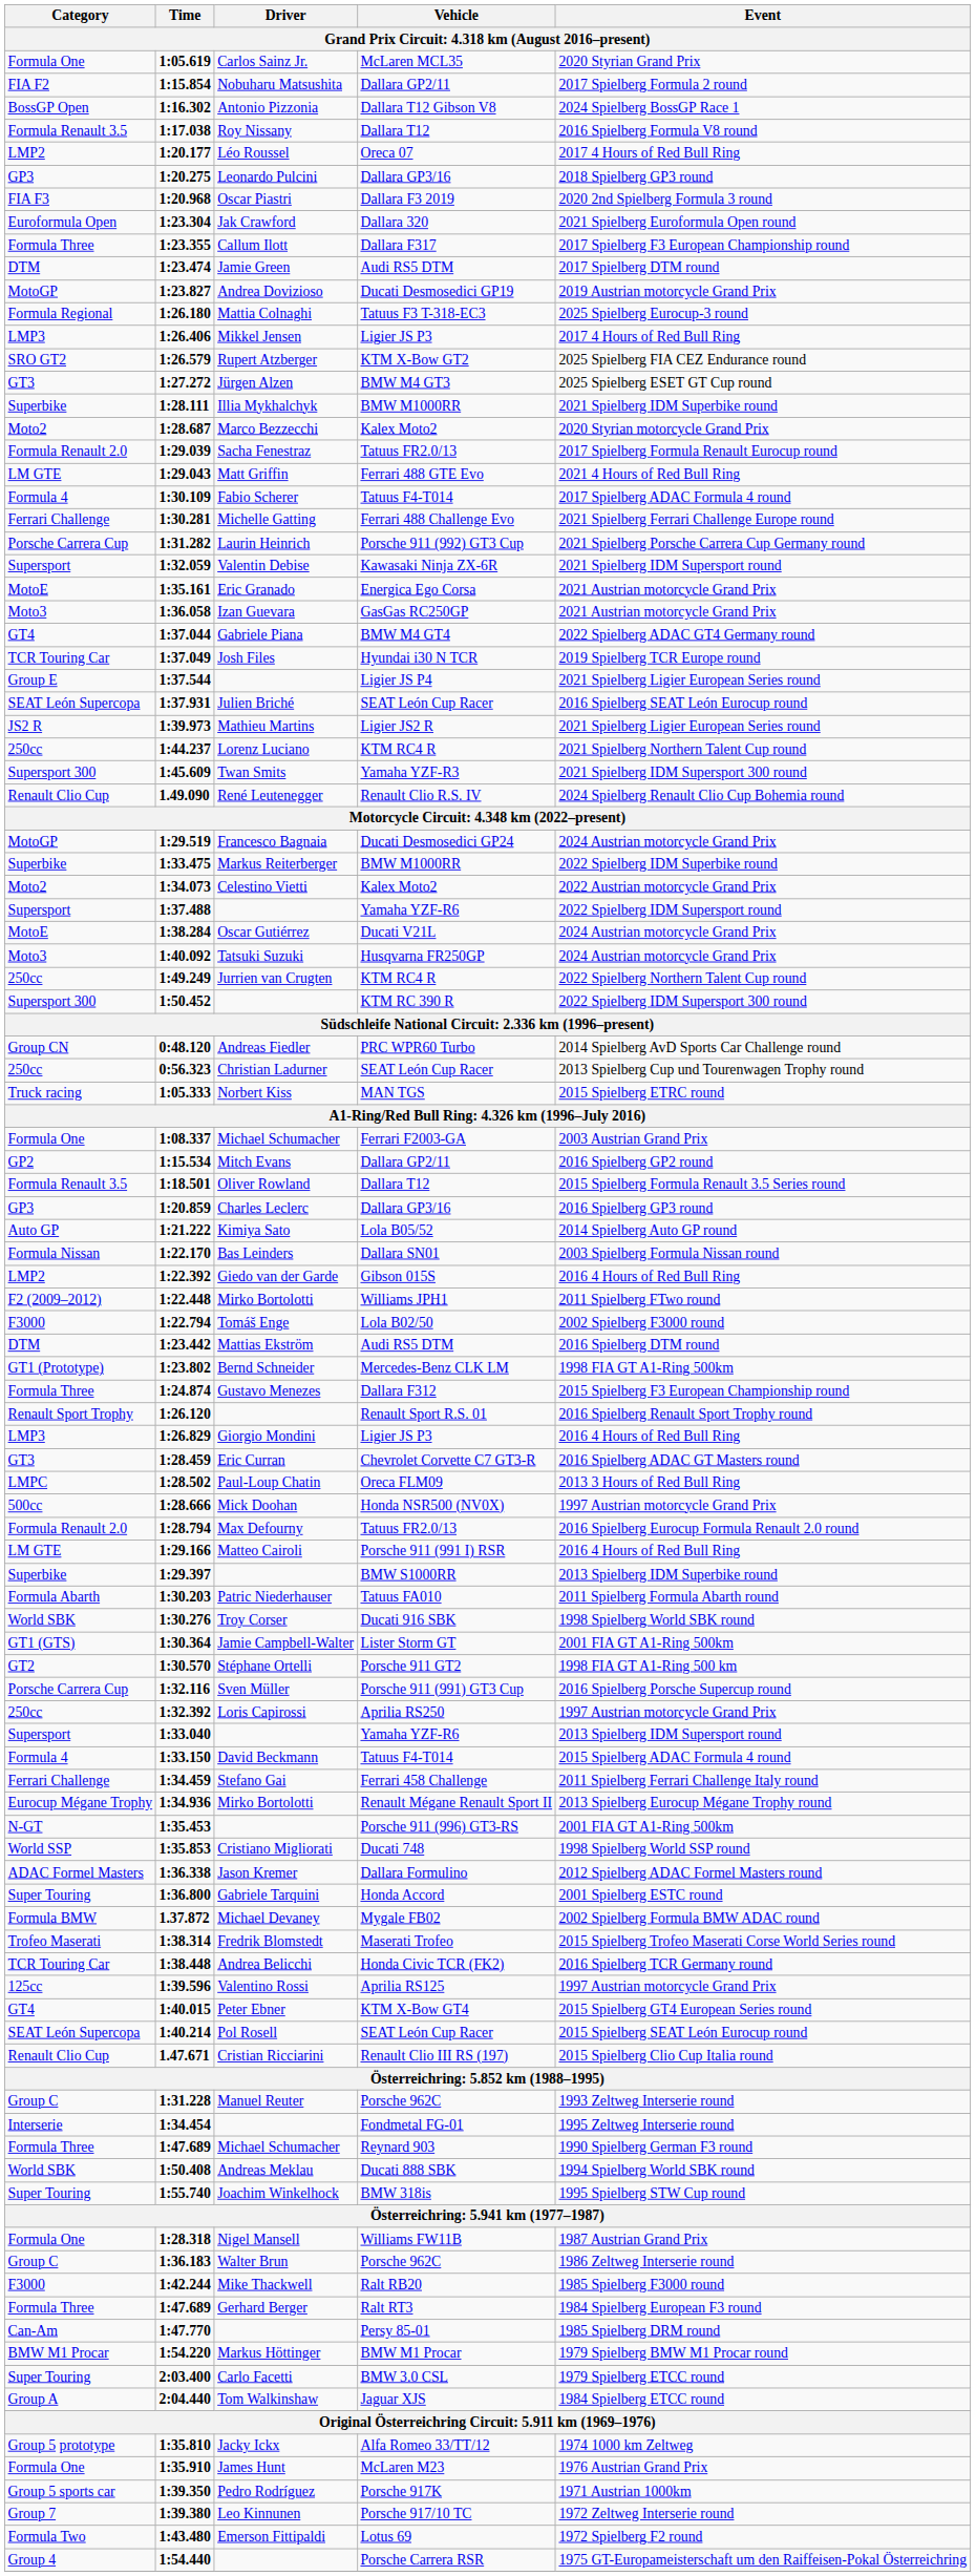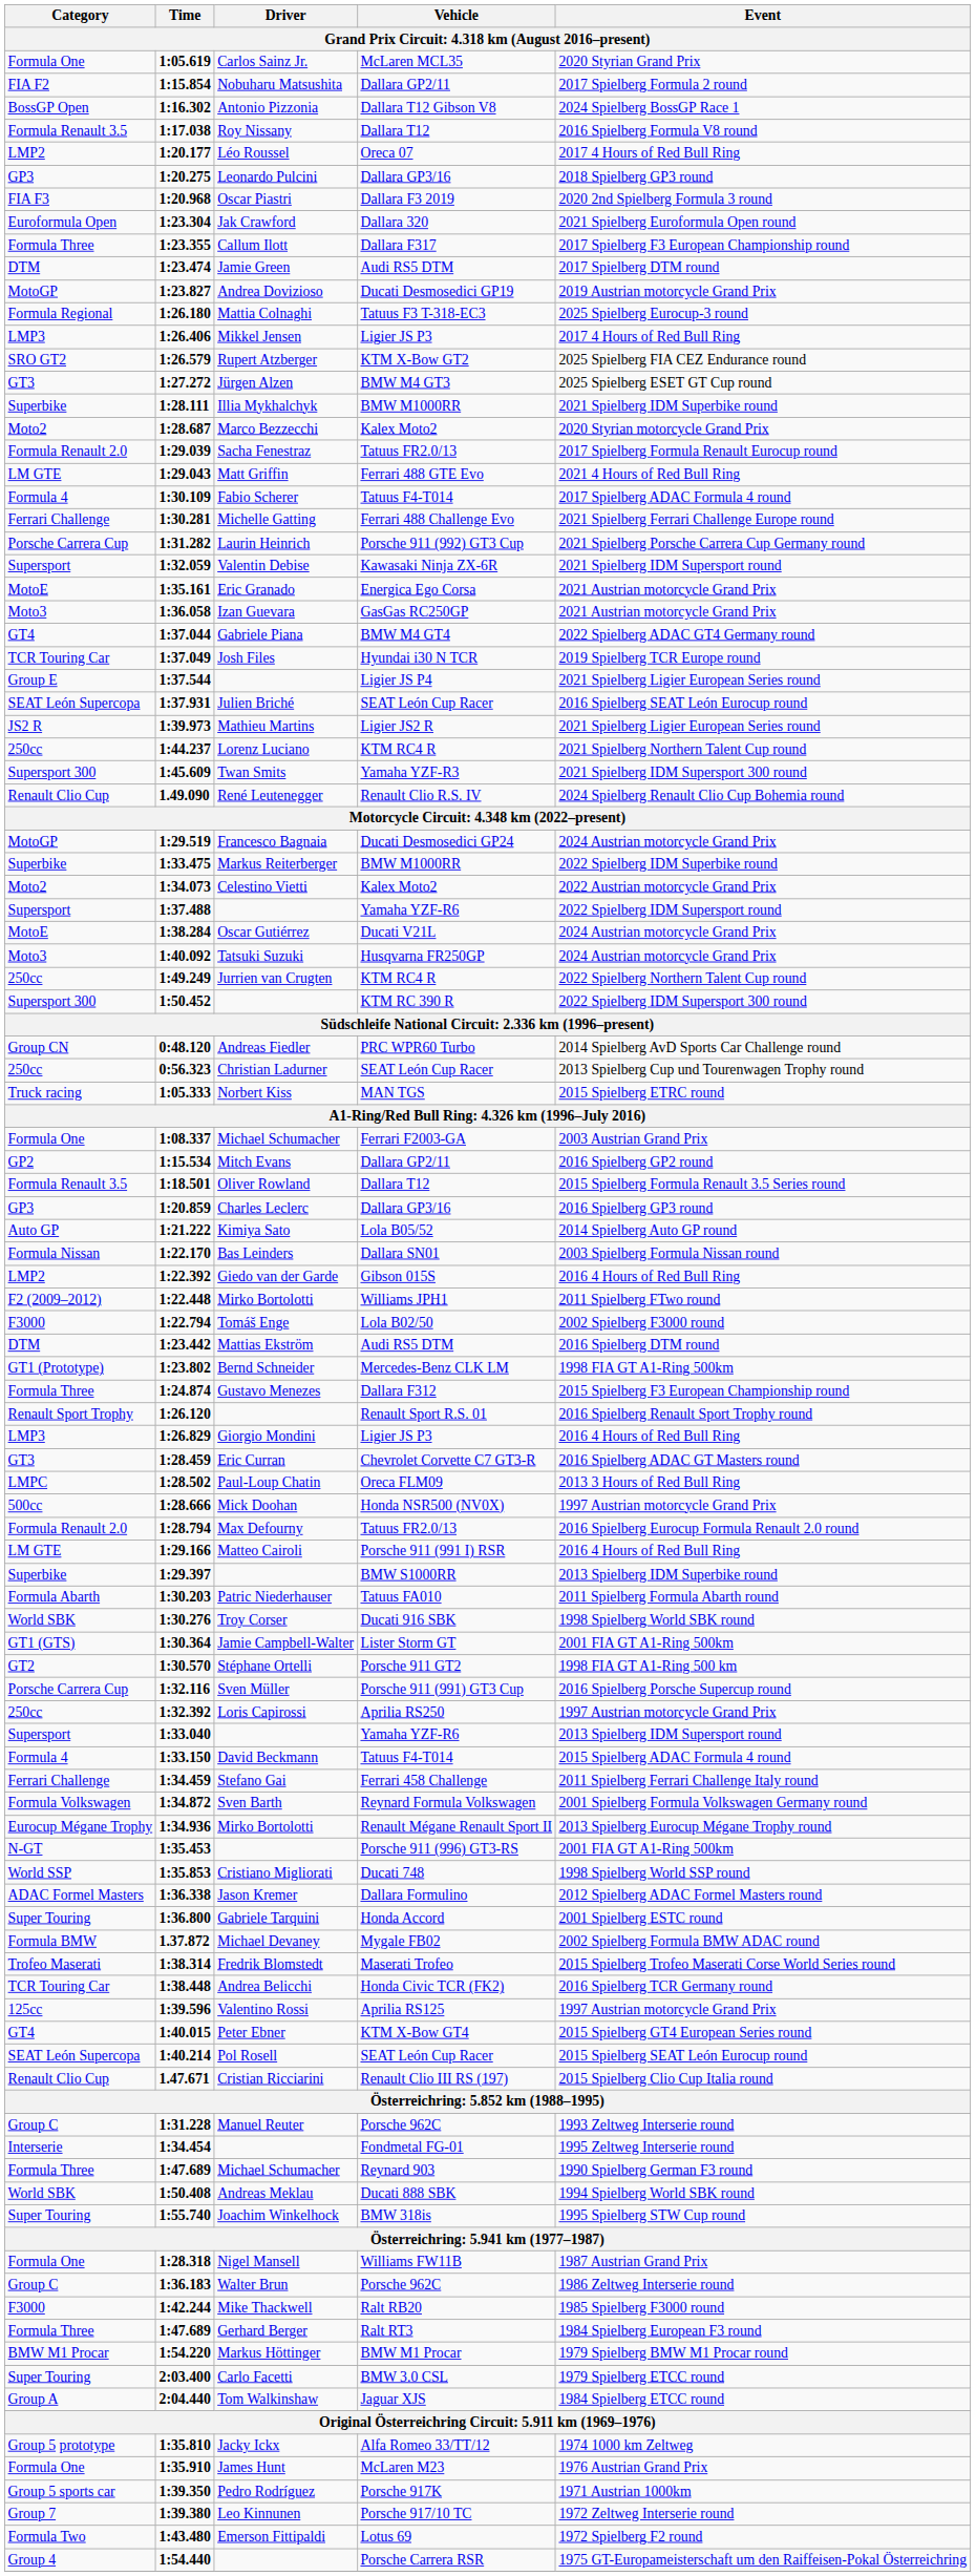+ row: Formula Volkswagen | 1:34.872 | Sven Barth | Reynard Formula Volkswagen | 2001 Spielberg Formula Volkswagen Germany round
- row: Can-Am | 1:47.770 | Persy 85-01 | 1985 Spielberg DRM round
